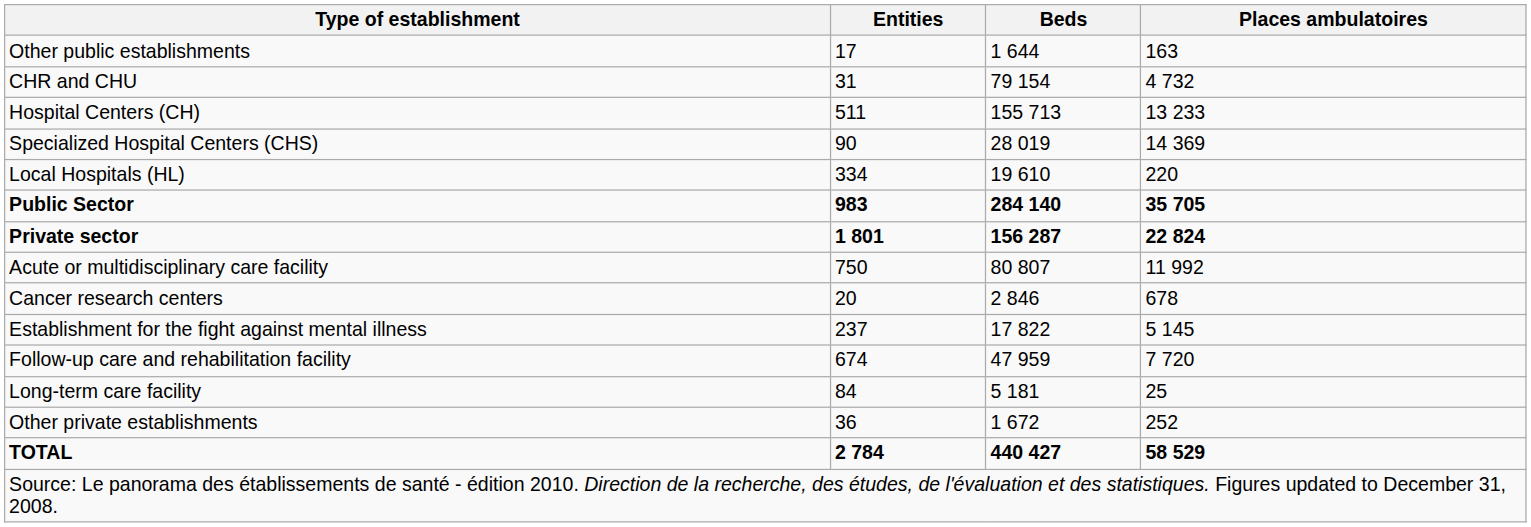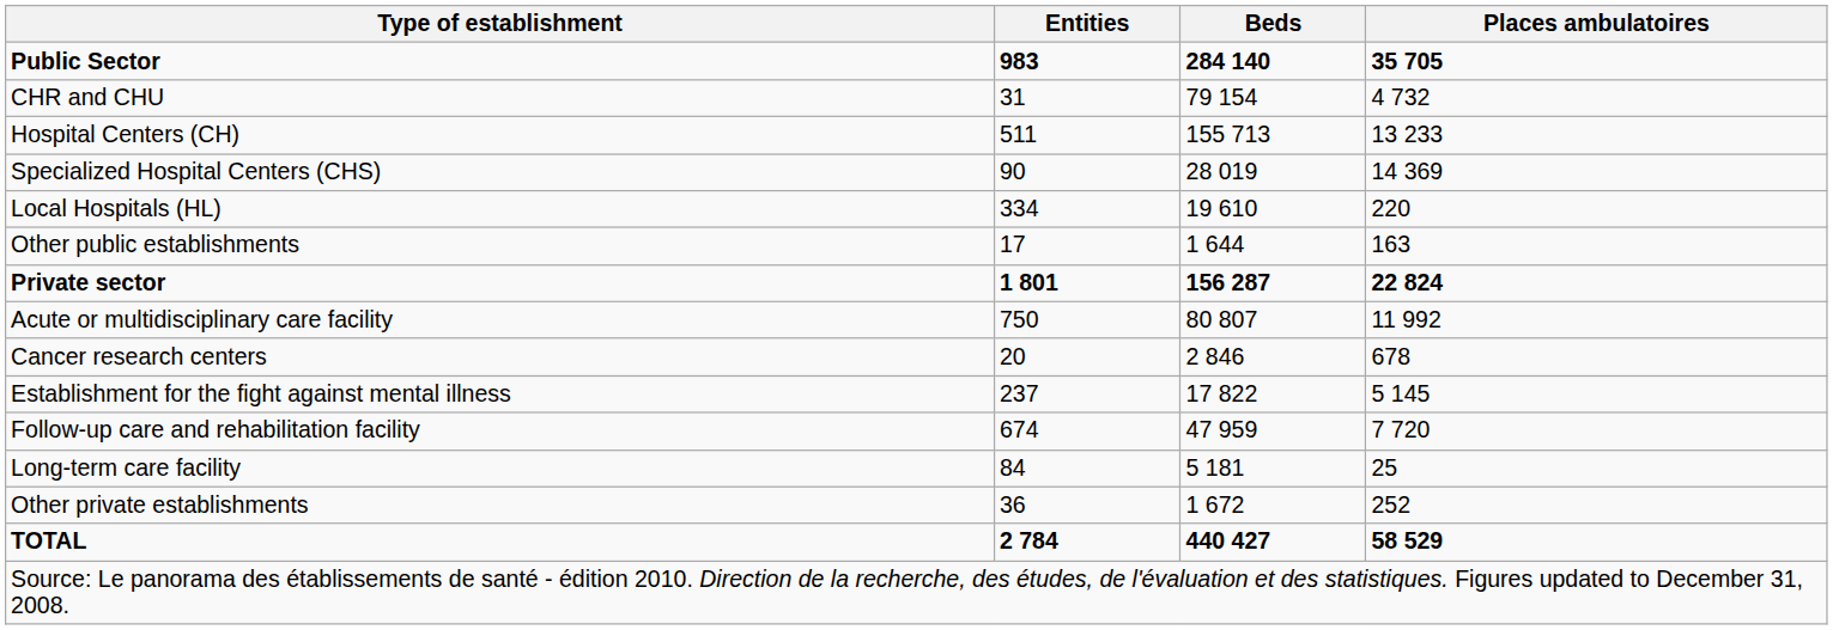rows swapped: Public Sector <-> Other public establishments
